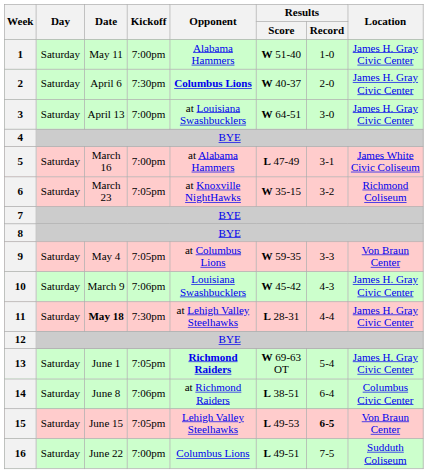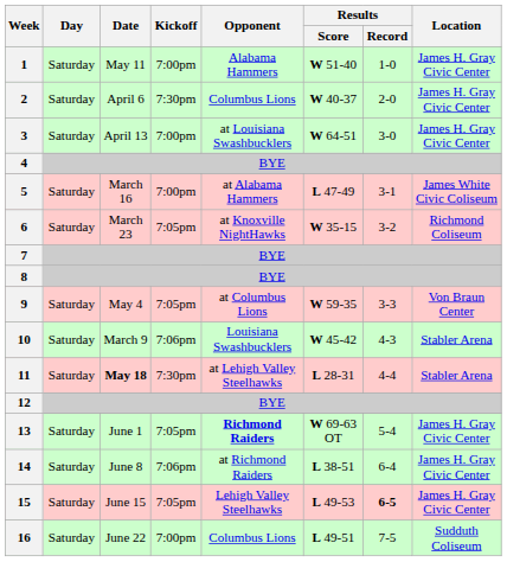2 | Opponent: bold -> normal
10 | Location: James H. Gray Civic Center -> Stabler Arena
11 | Location: James H. Gray Civic Center -> Stabler Arena
14 | Location: Columbus Civic Center -> James H. Gray Civic Center
15 | Location: Von Braun Center -> James H. Gray Civic Center
